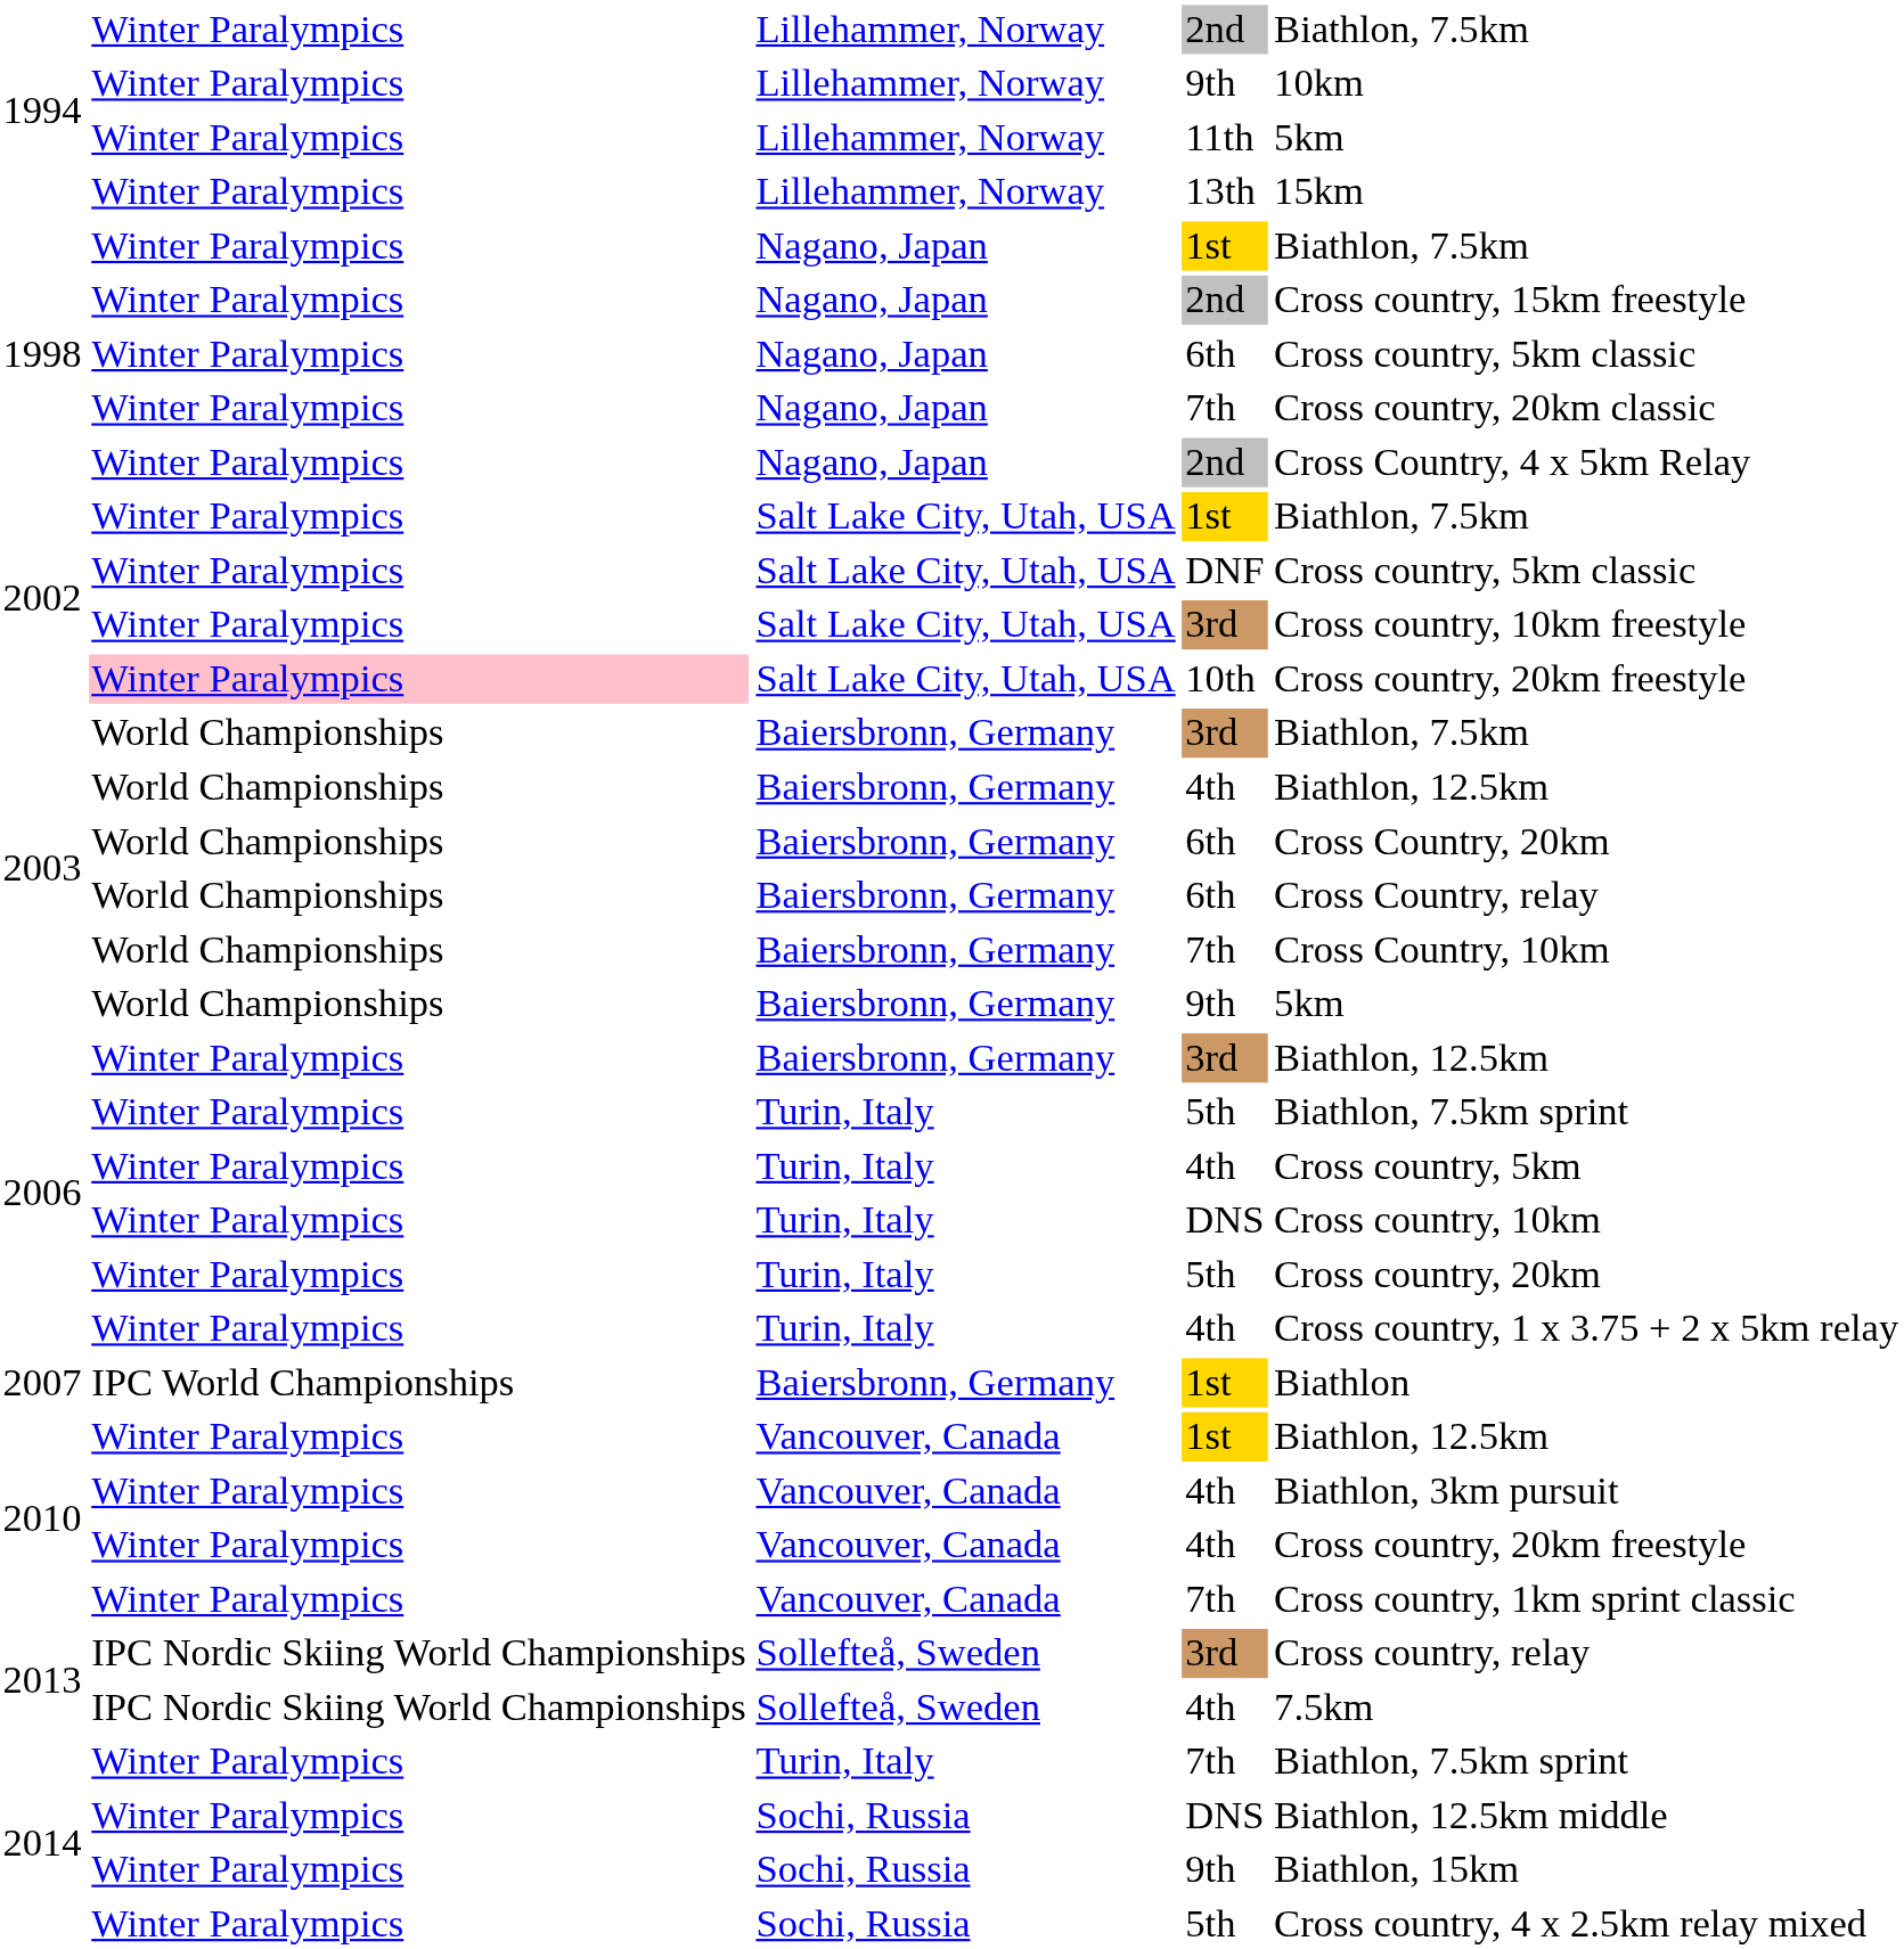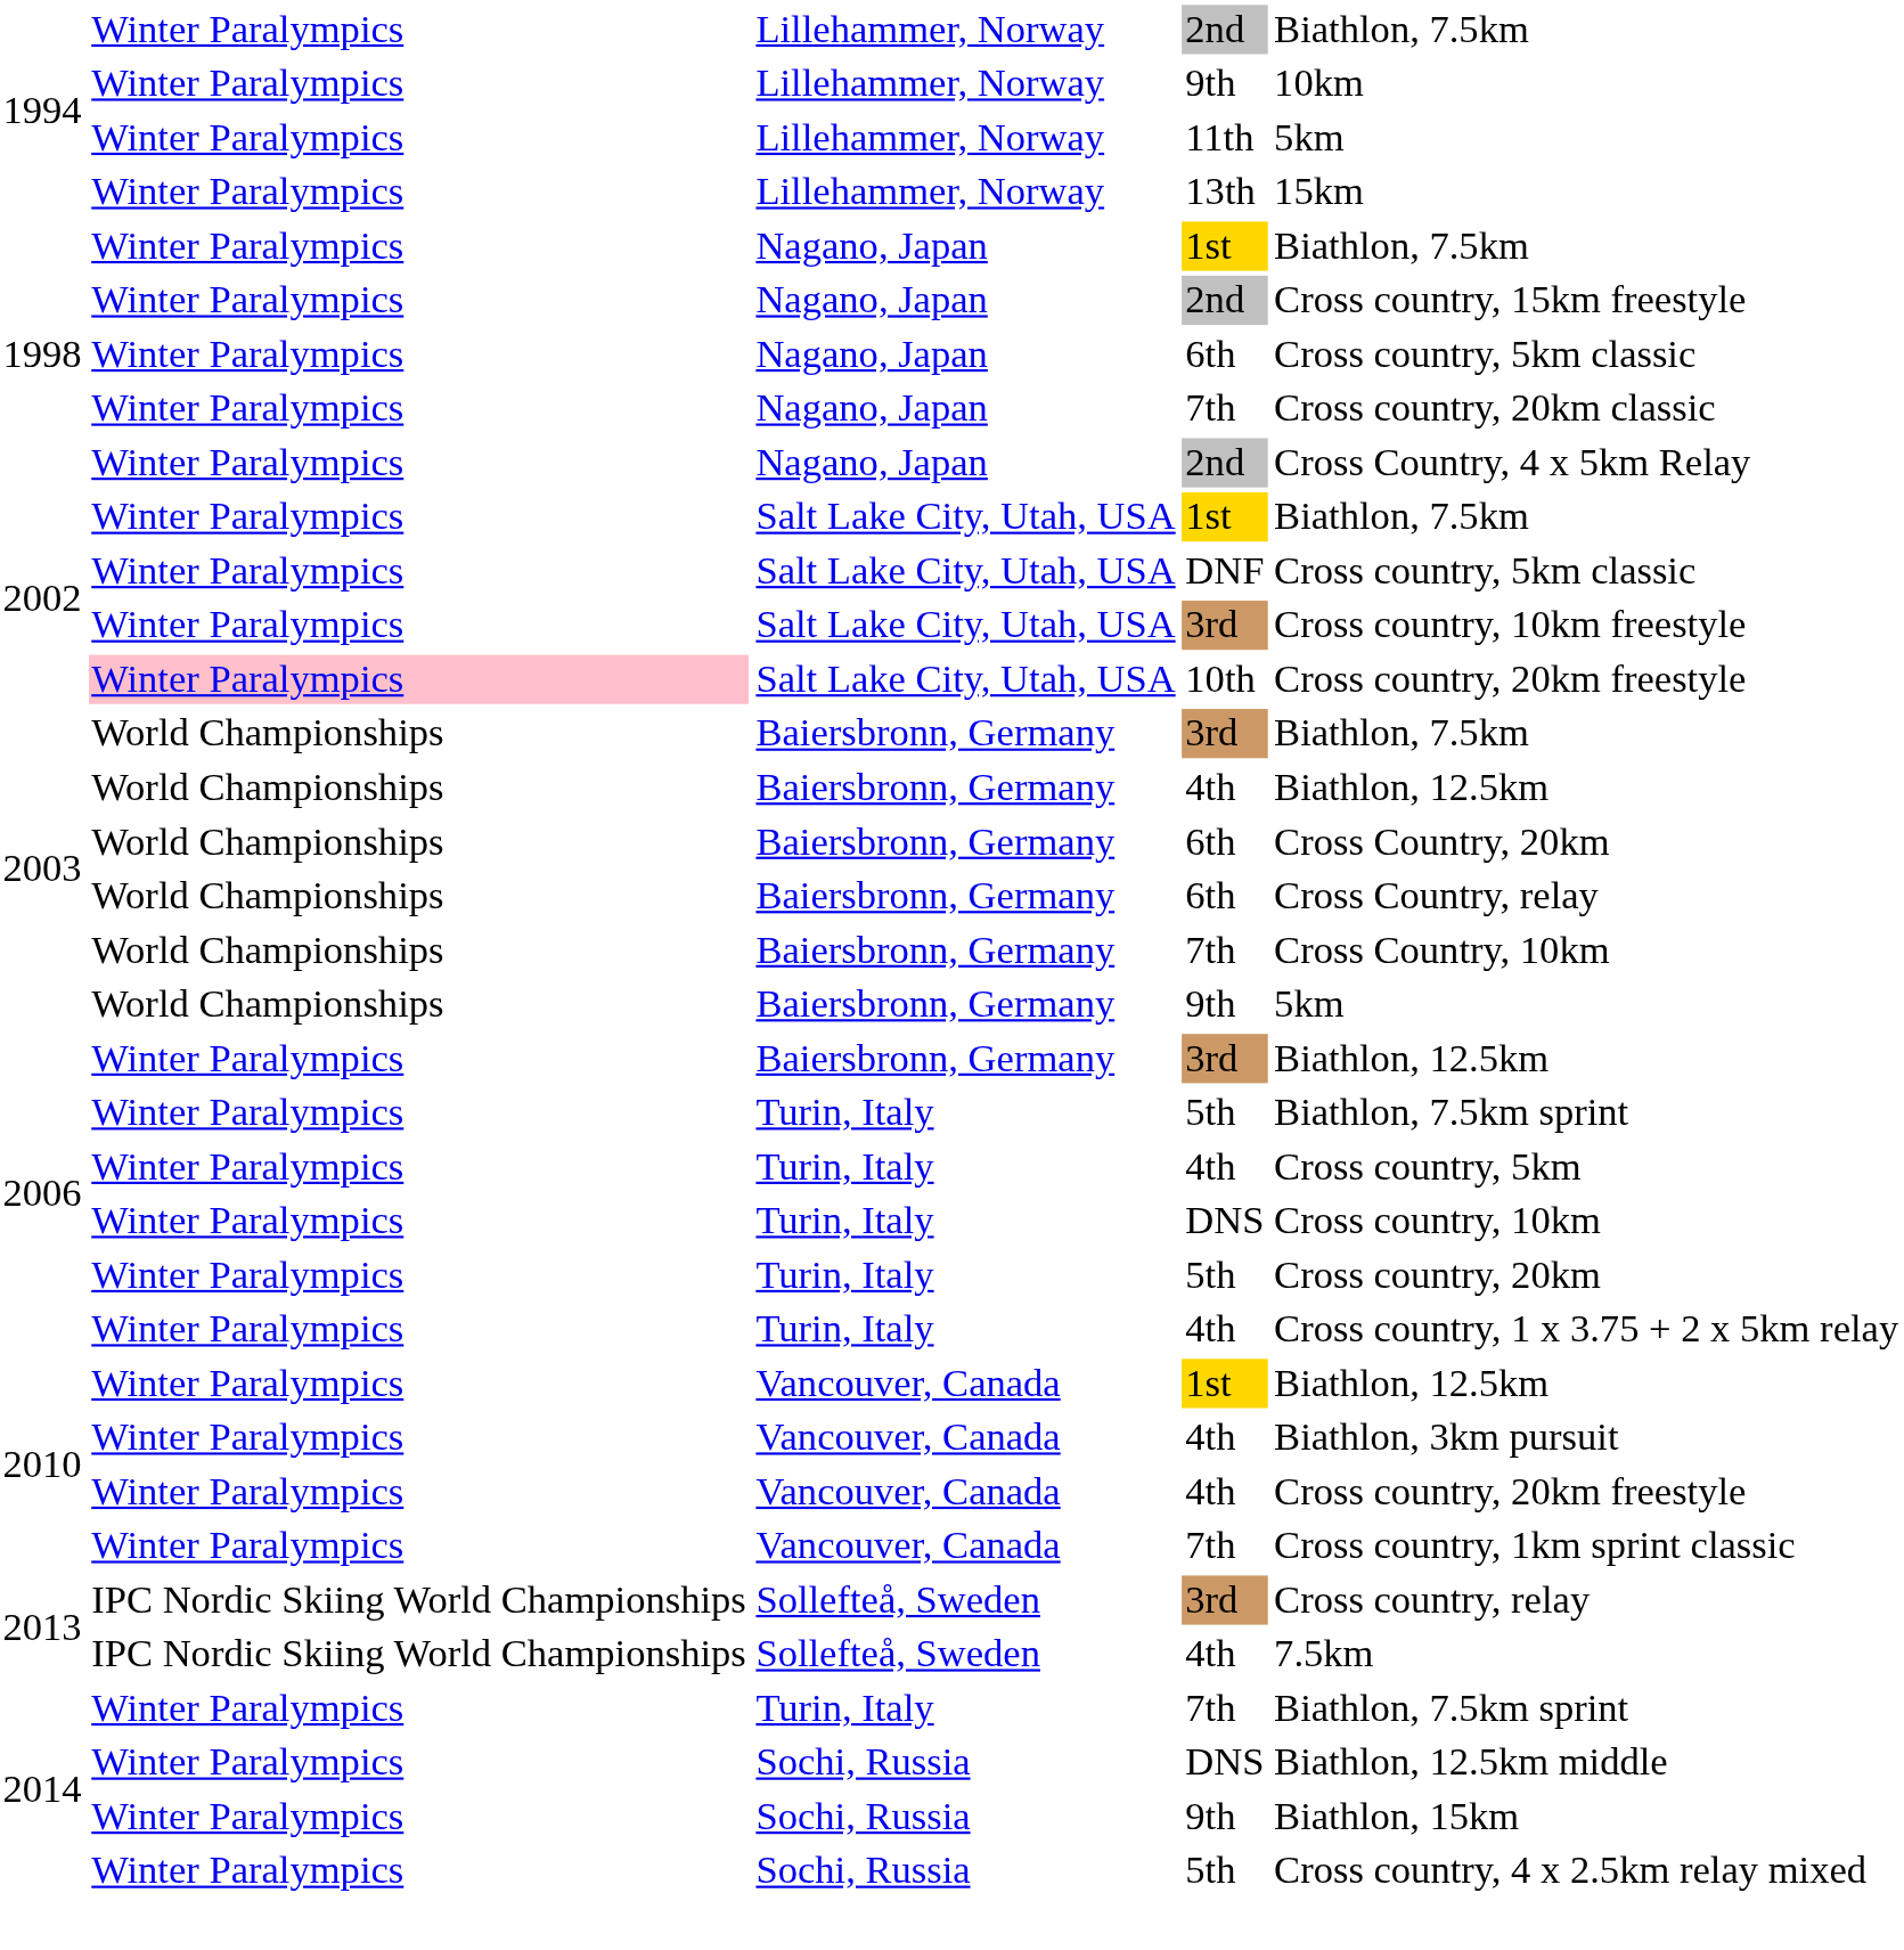- row: 2007 | IPC World Championships | Baiersbronn, Germany | 1st | Biathlon
